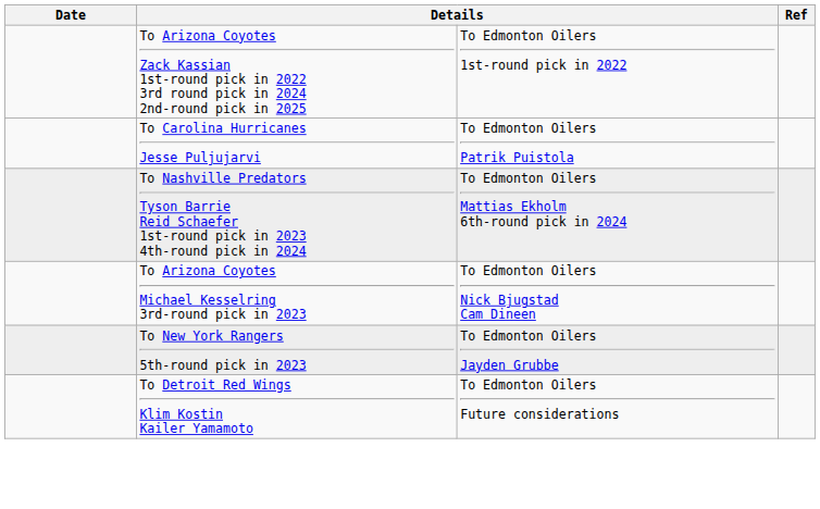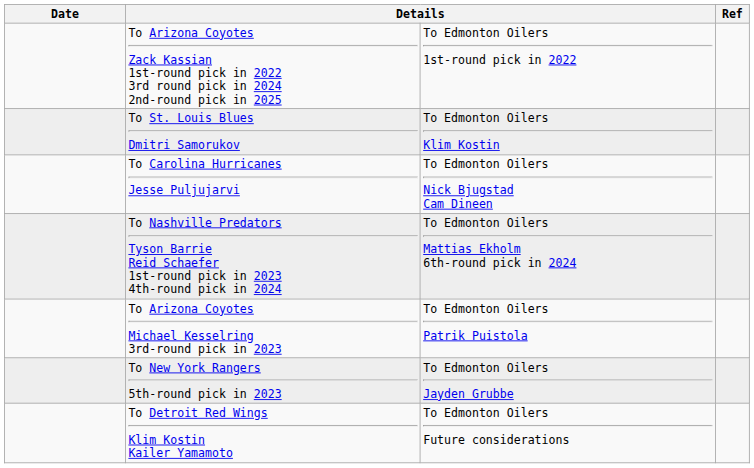+ row: To St. Louis Blues Dmitri Samorukov | To Edmonton Oilers Klim Kostin
To Carolina Hurricanes Jesse Puljujarvi | column 3: To Edmonton Oilers Patrik Puistola -> To Edmonton Oilers Nick Bjugstad Cam Dineen
To Arizona Coyotes Michael Kesselring 3rd-round pick in 2023 | column 3: To Edmonton Oilers Nick Bjugstad Cam Dineen -> To Edmonton Oilers Patrik Puistola
